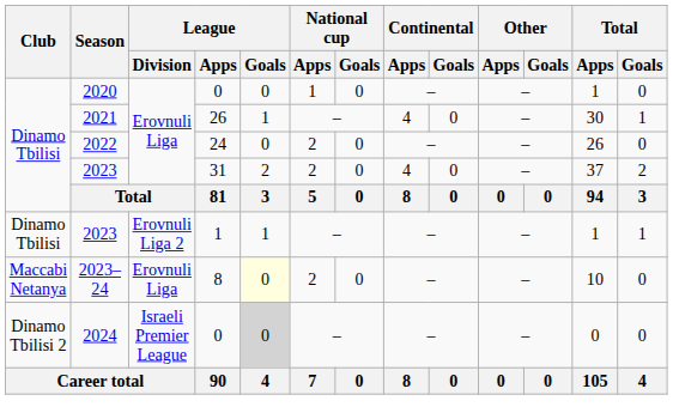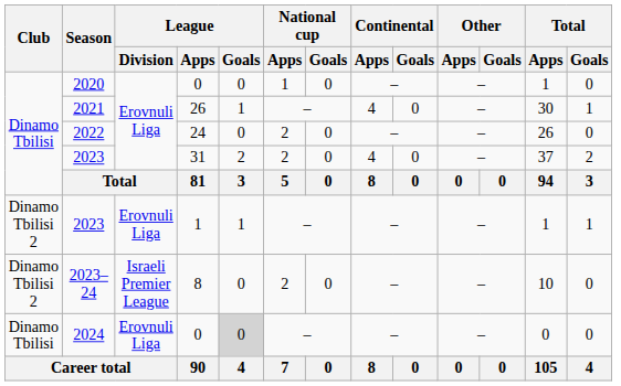2023 / 1 | Club: Dinamo Tbilisi -> Dinamo Tbilisi 2
2023 / 1 | League / Division: Erovnuli Liga 2 -> Erovnuli Liga
2023–24 | Club: Maccabi Netanya -> Dinamo Tbilisi 2
2023–24 | League / Division: Erovnuli Liga -> Israeli Premier League
2023–24 | League / Goals: lightyellow background -> no background
2024 | Club: Dinamo Tbilisi 2 -> Dinamo Tbilisi
2024 | League / Division: Israeli Premier League -> Erovnuli Liga
